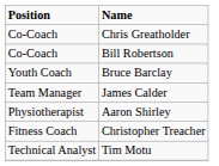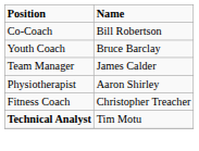- row: Co-Coach | Chris Greatholder
Tim Motu | Position: normal -> bold
